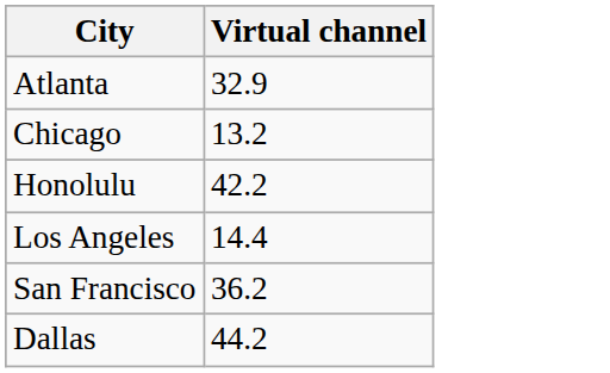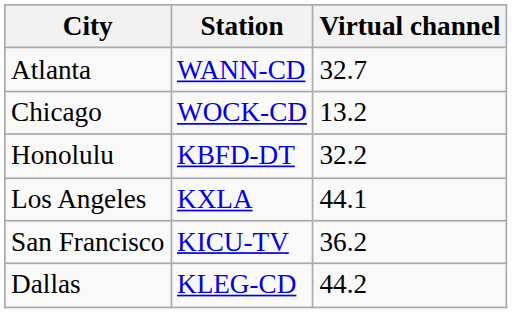+ column: Station | WANN-CD | WOCK-CD | KBFD-DT | KXLA | KICU-TV | KLEG-CD
Atlanta | Virtual channel: 32.9 -> 32.7
Honolulu | Virtual channel: 42.2 -> 32.2
Los Angeles | Virtual channel: 14.4 -> 44.1
